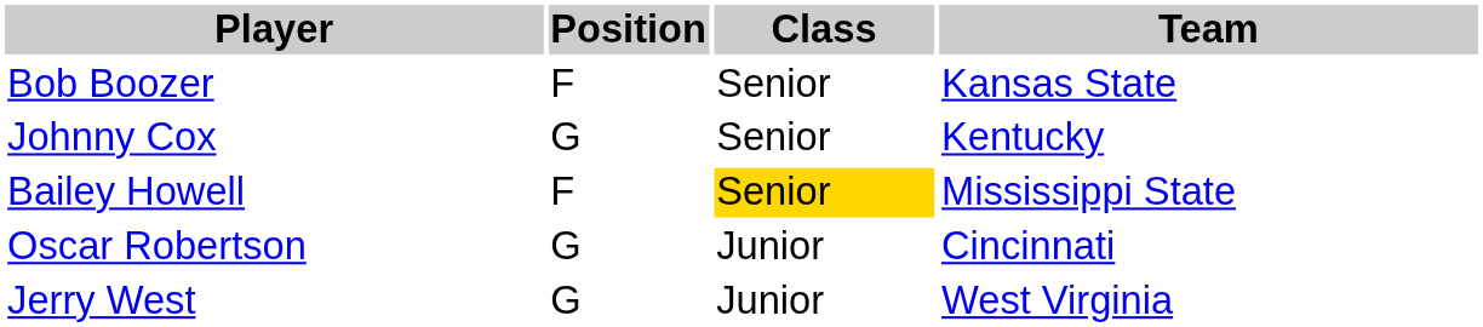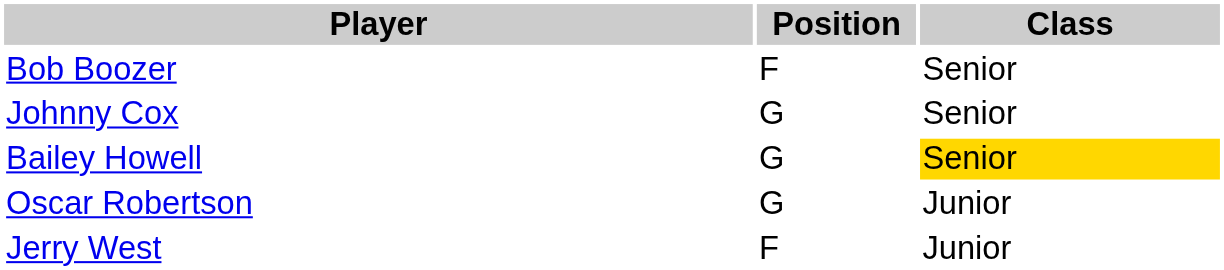- column: Team | Kansas State | Kentucky | Mississippi State | Cincinnati | West Virginia
Bailey Howell | Position: F -> G
Jerry West | Position: G -> F
